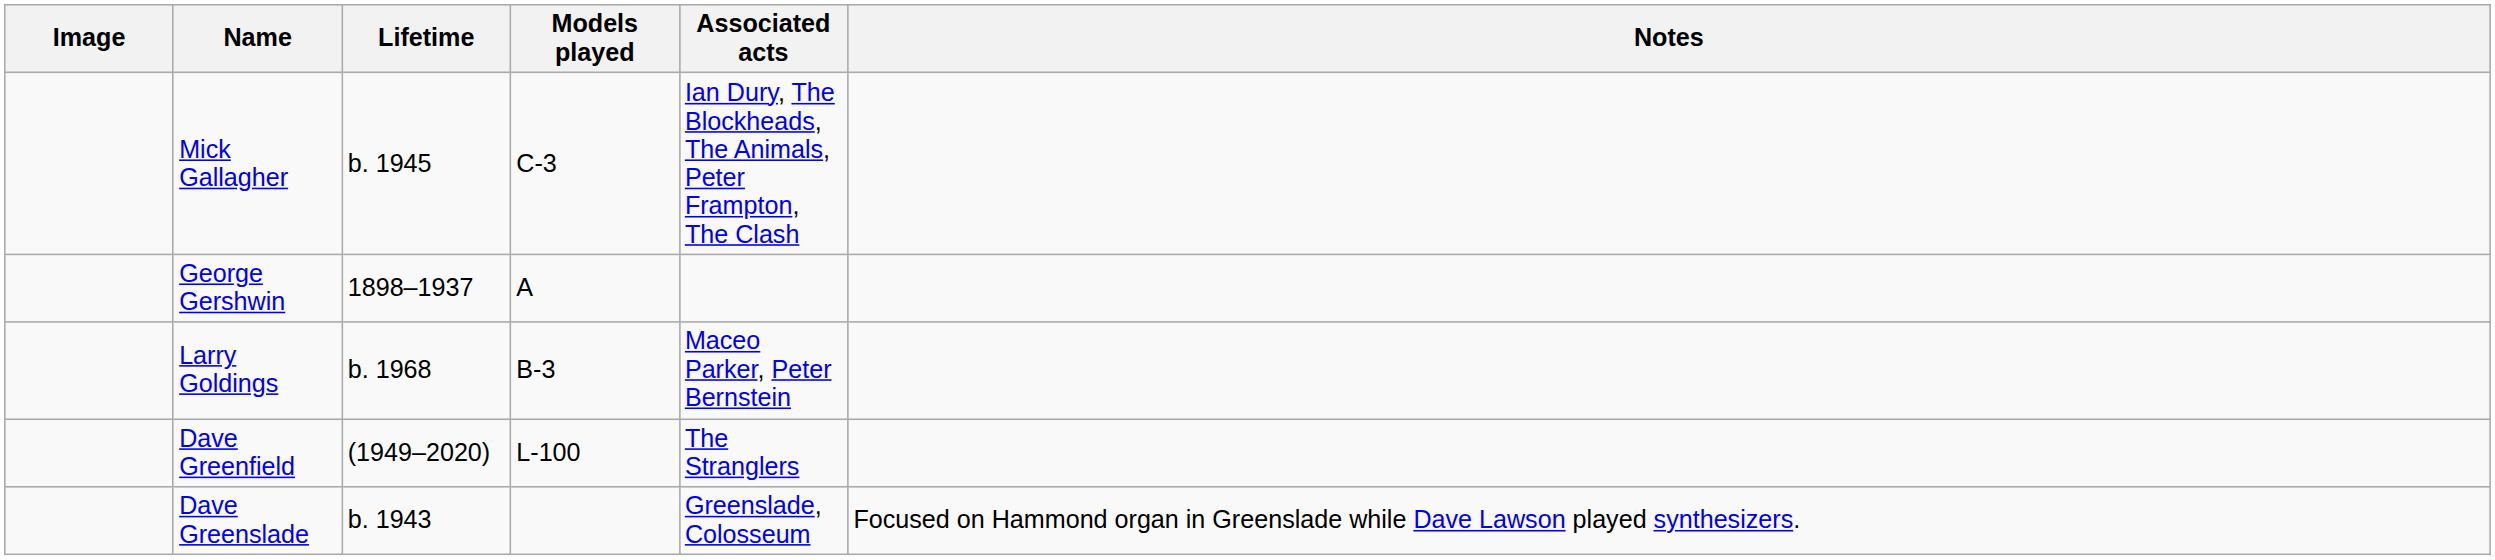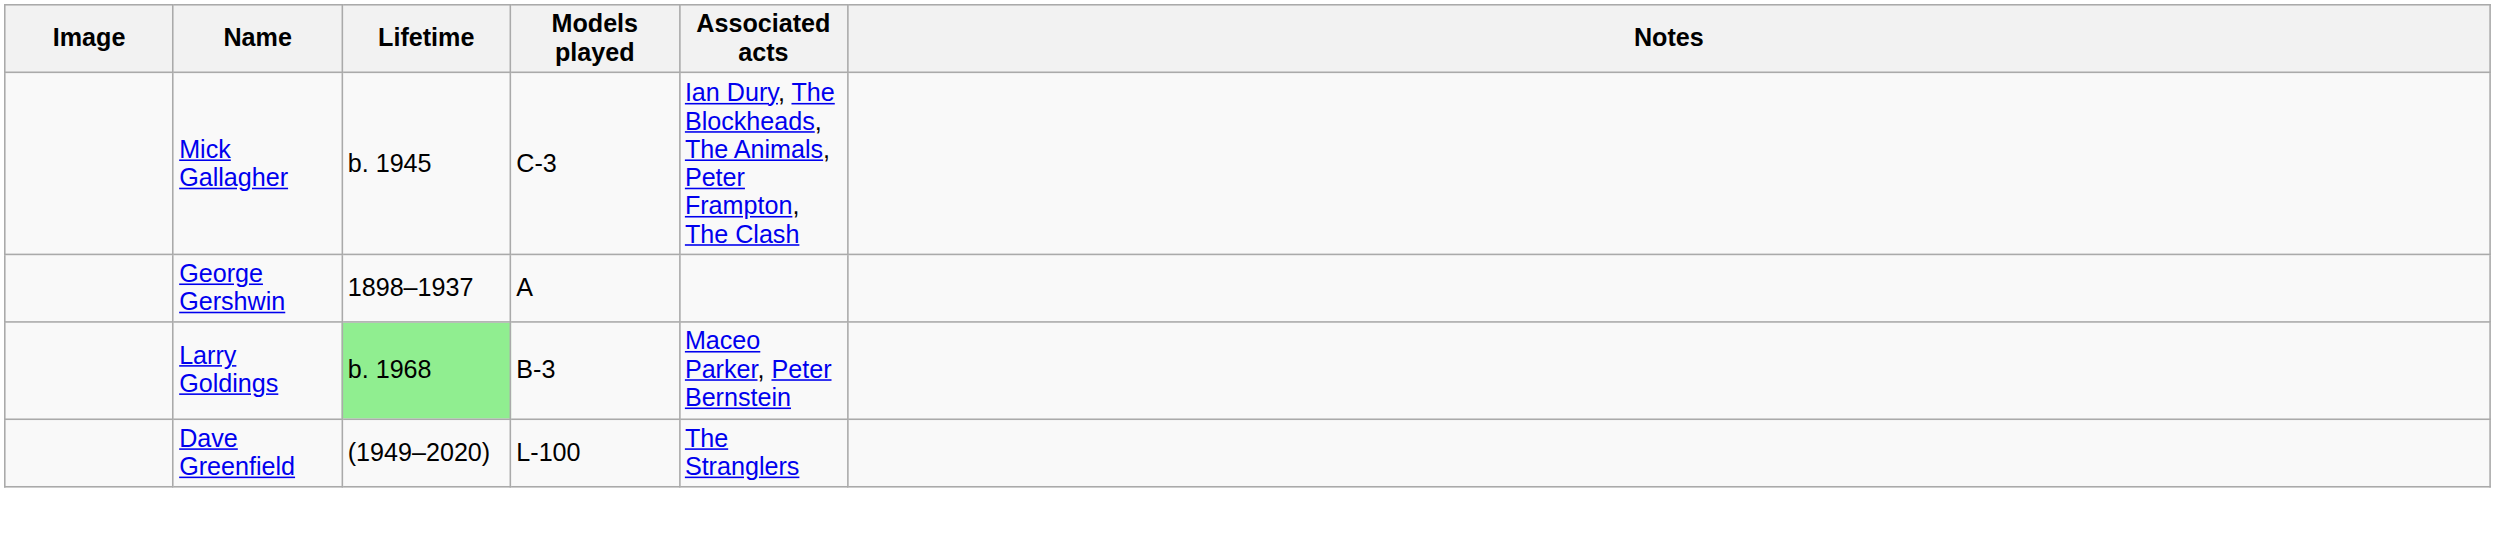Larry Goldings | Lifetime: no background -> lightgreen background
- row: Dave Greenslade | b. 1943 | Greenslade, Colosseum | Focused on Hammond organ in Greenslade while Dave Lawson played synthesizers.
